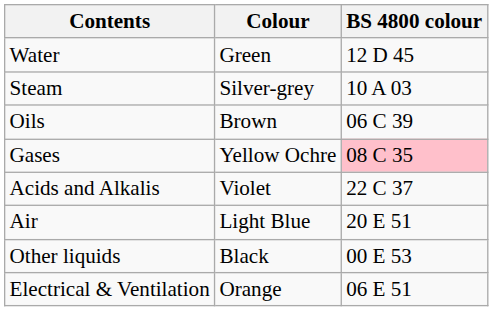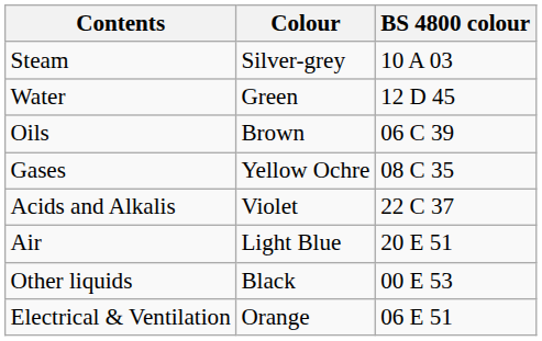rows swapped: Water <-> Steam
Gases | BS 4800 colour: pink background -> no background
